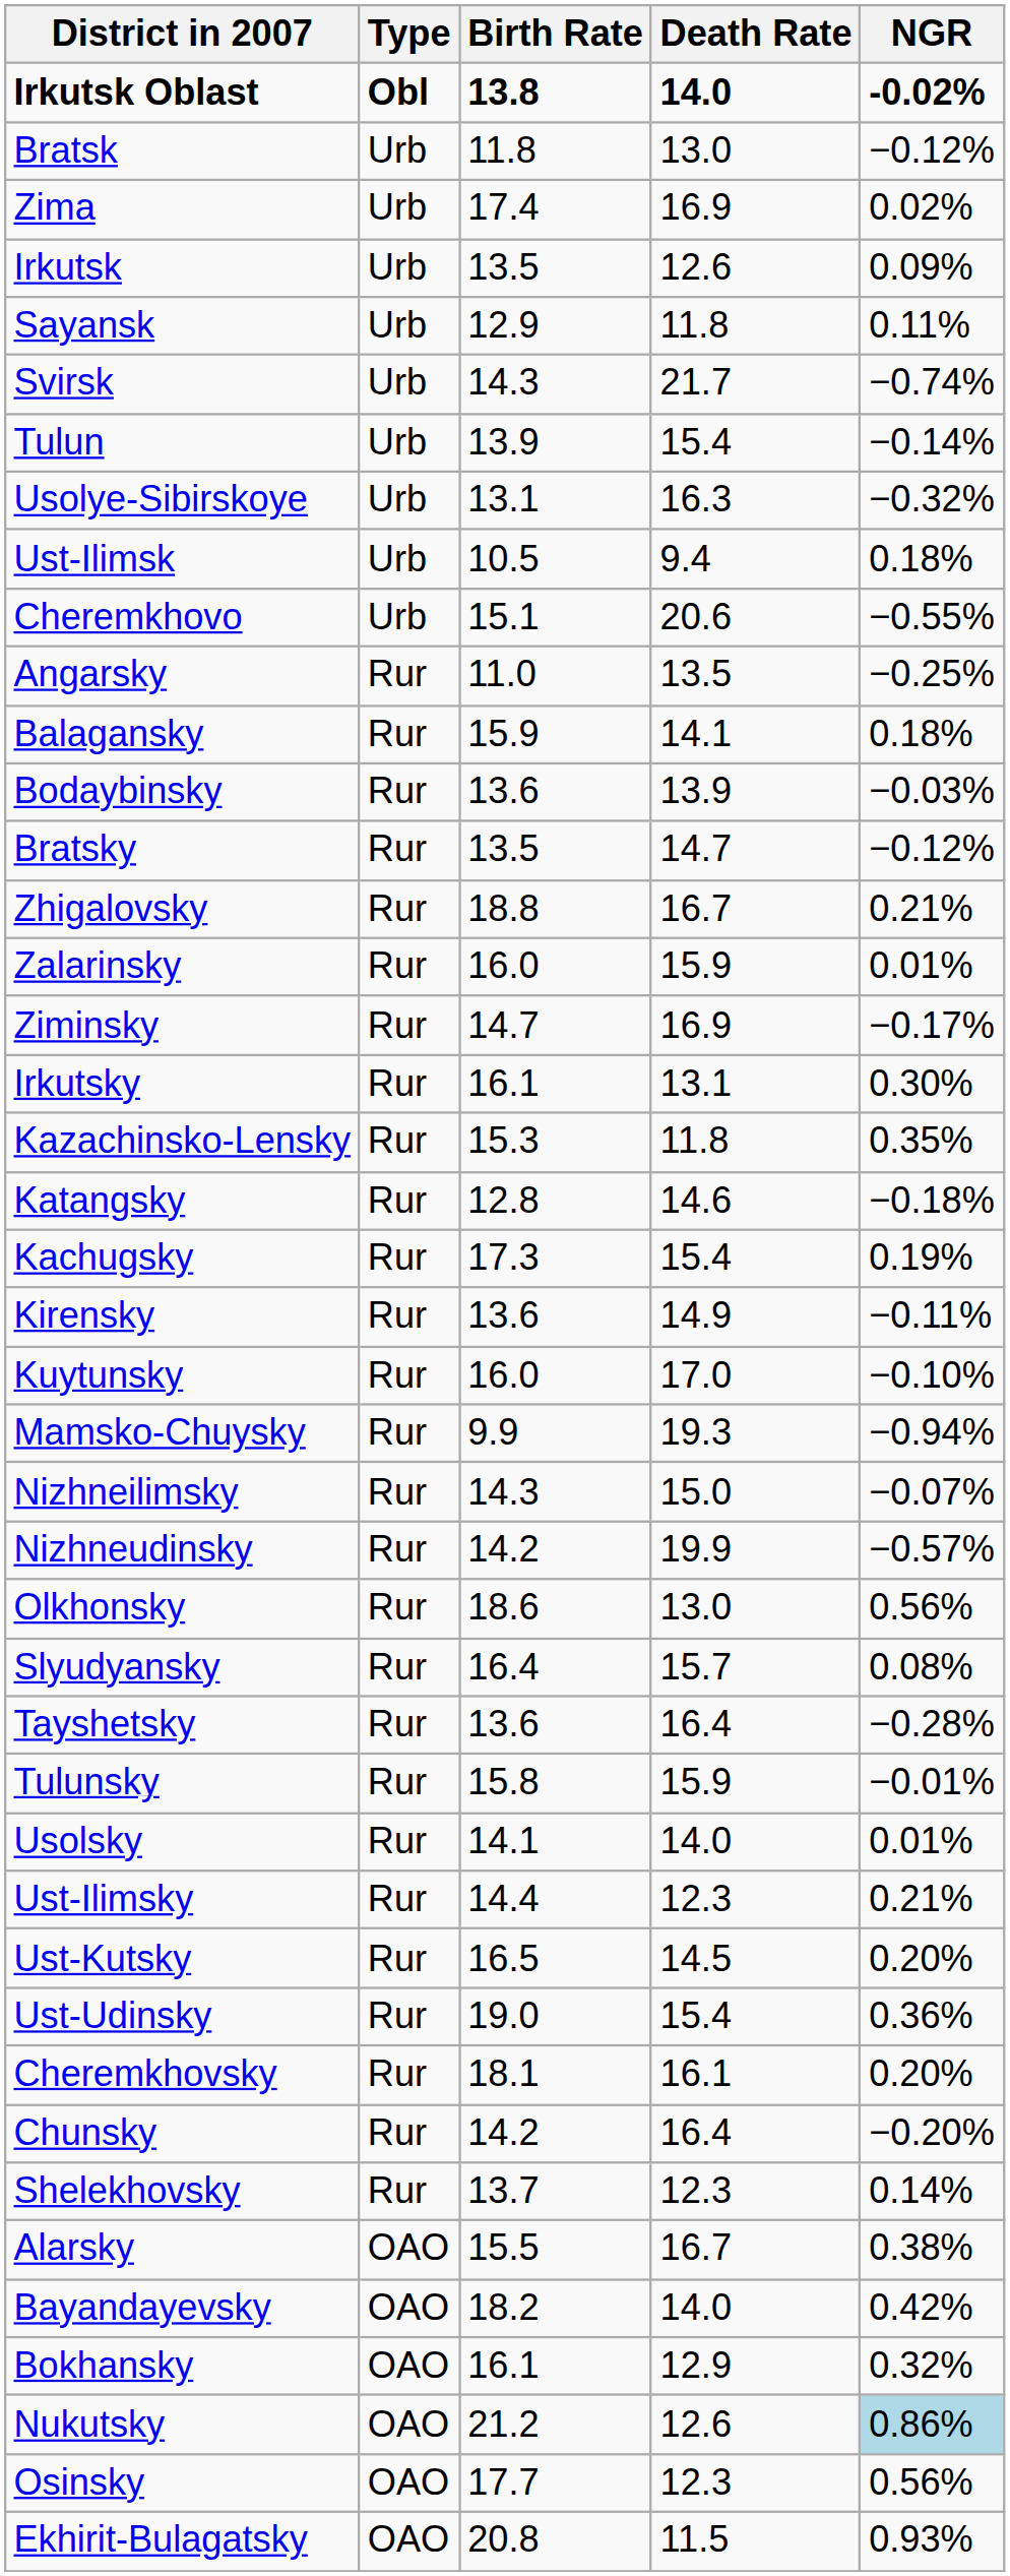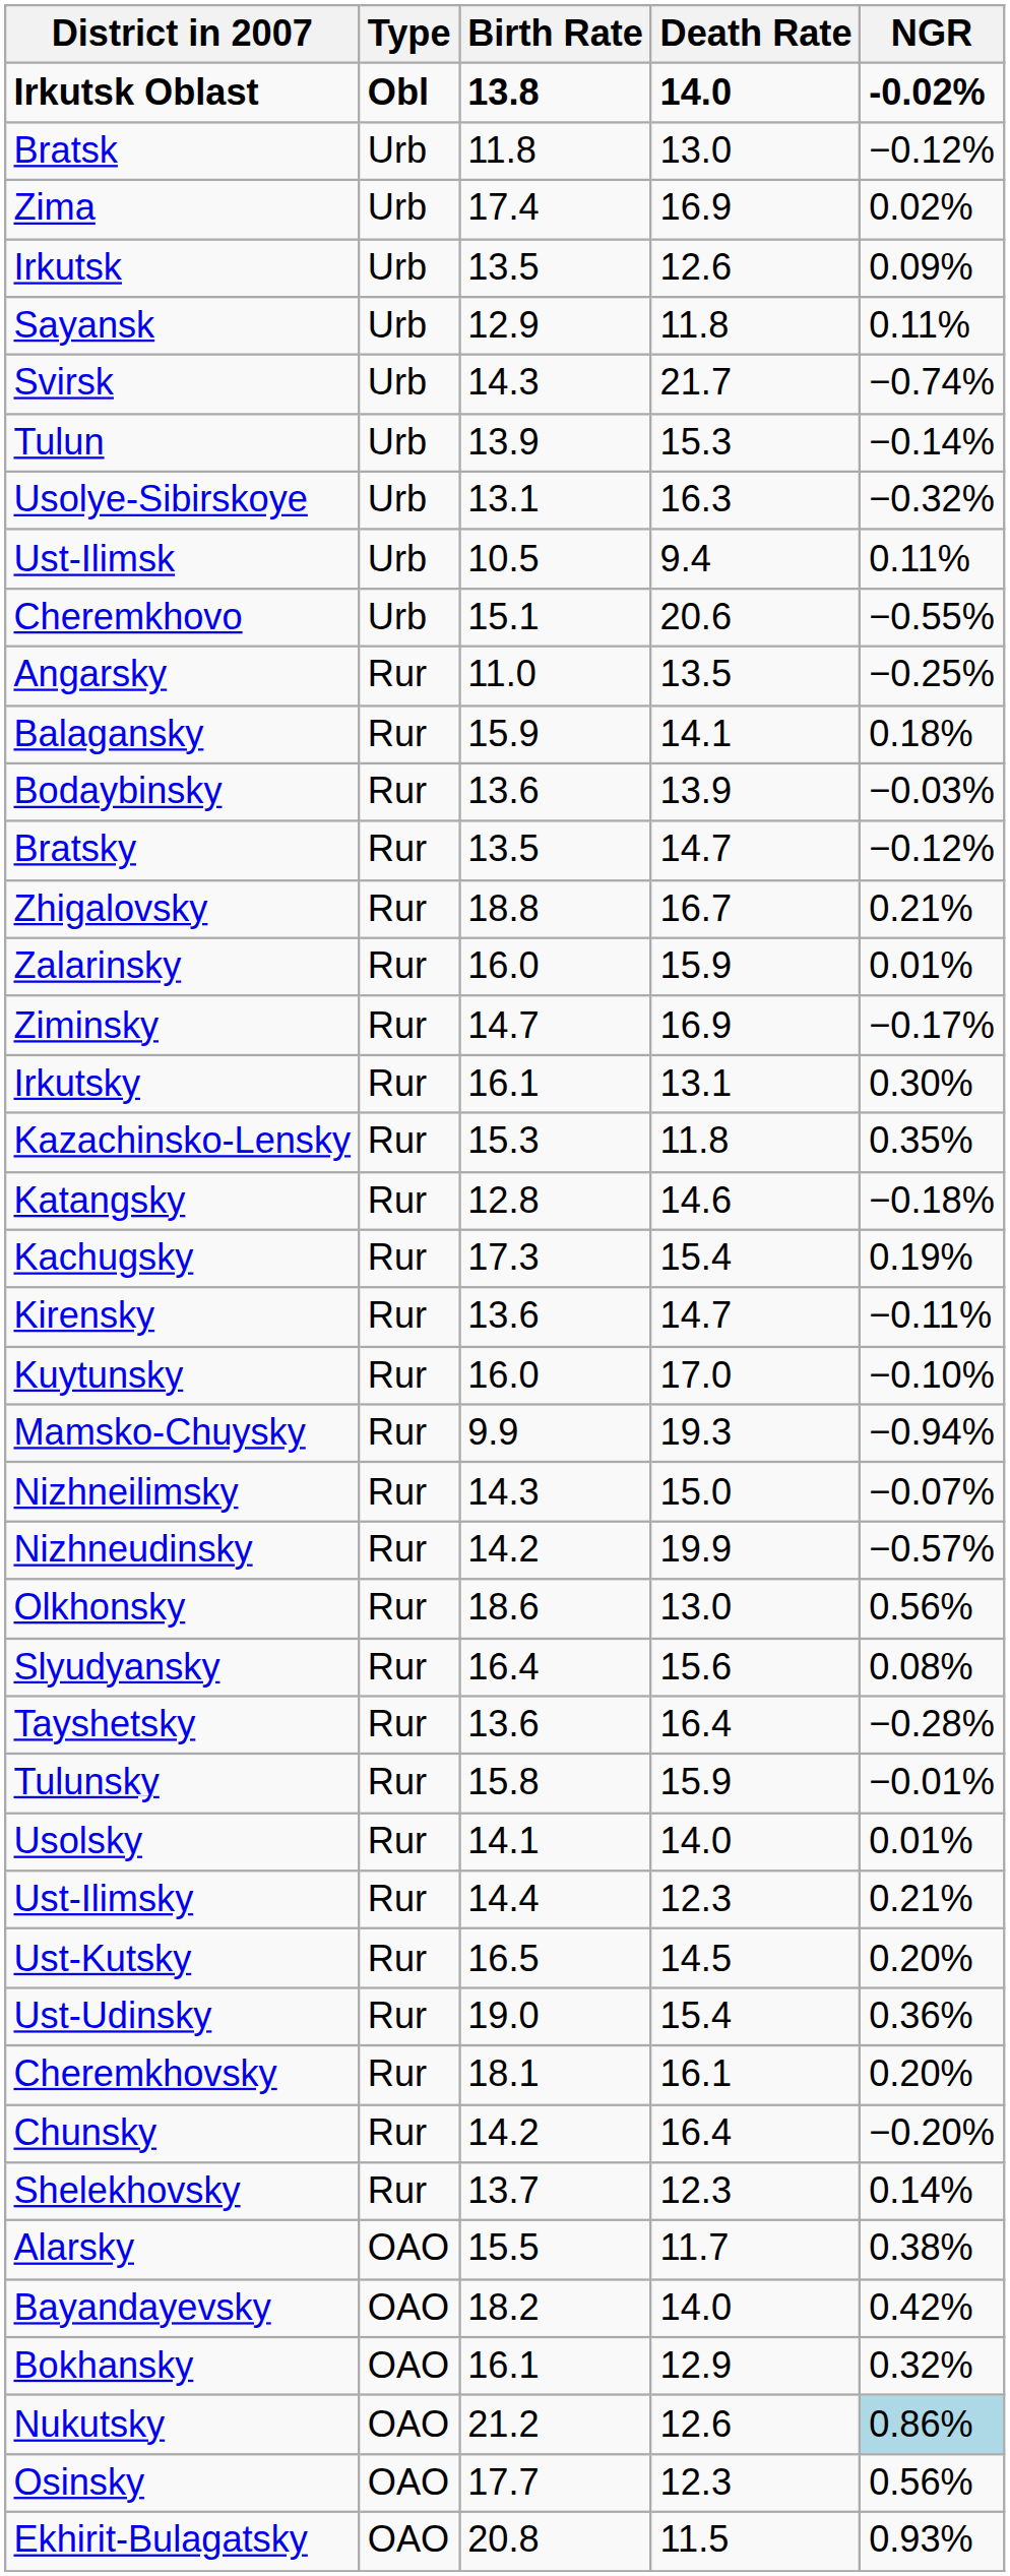Tulun | Death Rate: 15.4 -> 15.3
Ust-Ilimsk | NGR: 0.18% -> 0.11%
Kirensky | Death Rate: 14.9 -> 14.7
Slyudyansky | Death Rate: 15.7 -> 15.6
Alarsky | Death Rate: 16.7 -> 11.7
